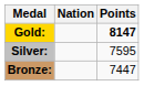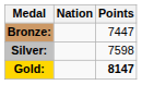rows swapped: Gold: <-> Bronze:
Silver: | Points: 7595 -> 7598
